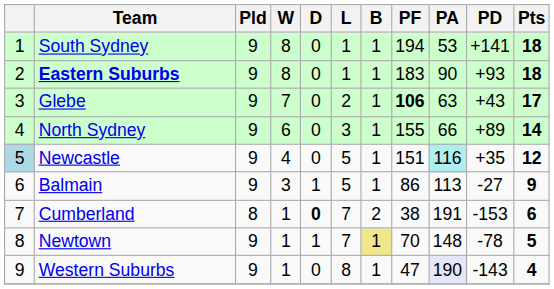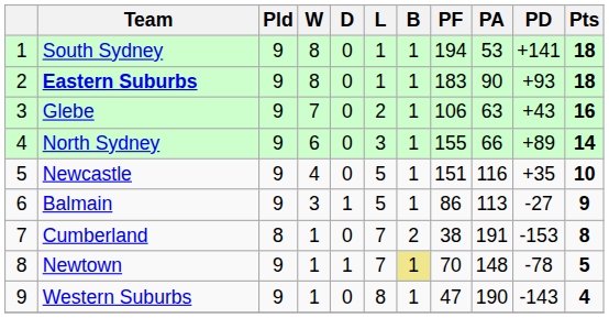Glebe | PF: bold -> normal
Glebe | Pts: 17 -> 16
Newcastle | column 1: lightblue background -> no background
Newcastle | PA: paleturquoise background -> no background
Newcastle | Pts: 12 -> 10
Cumberland | D: bold -> normal
Cumberland | Pts: 6 -> 8
Western Suburbs | PA: lavender background -> no background
